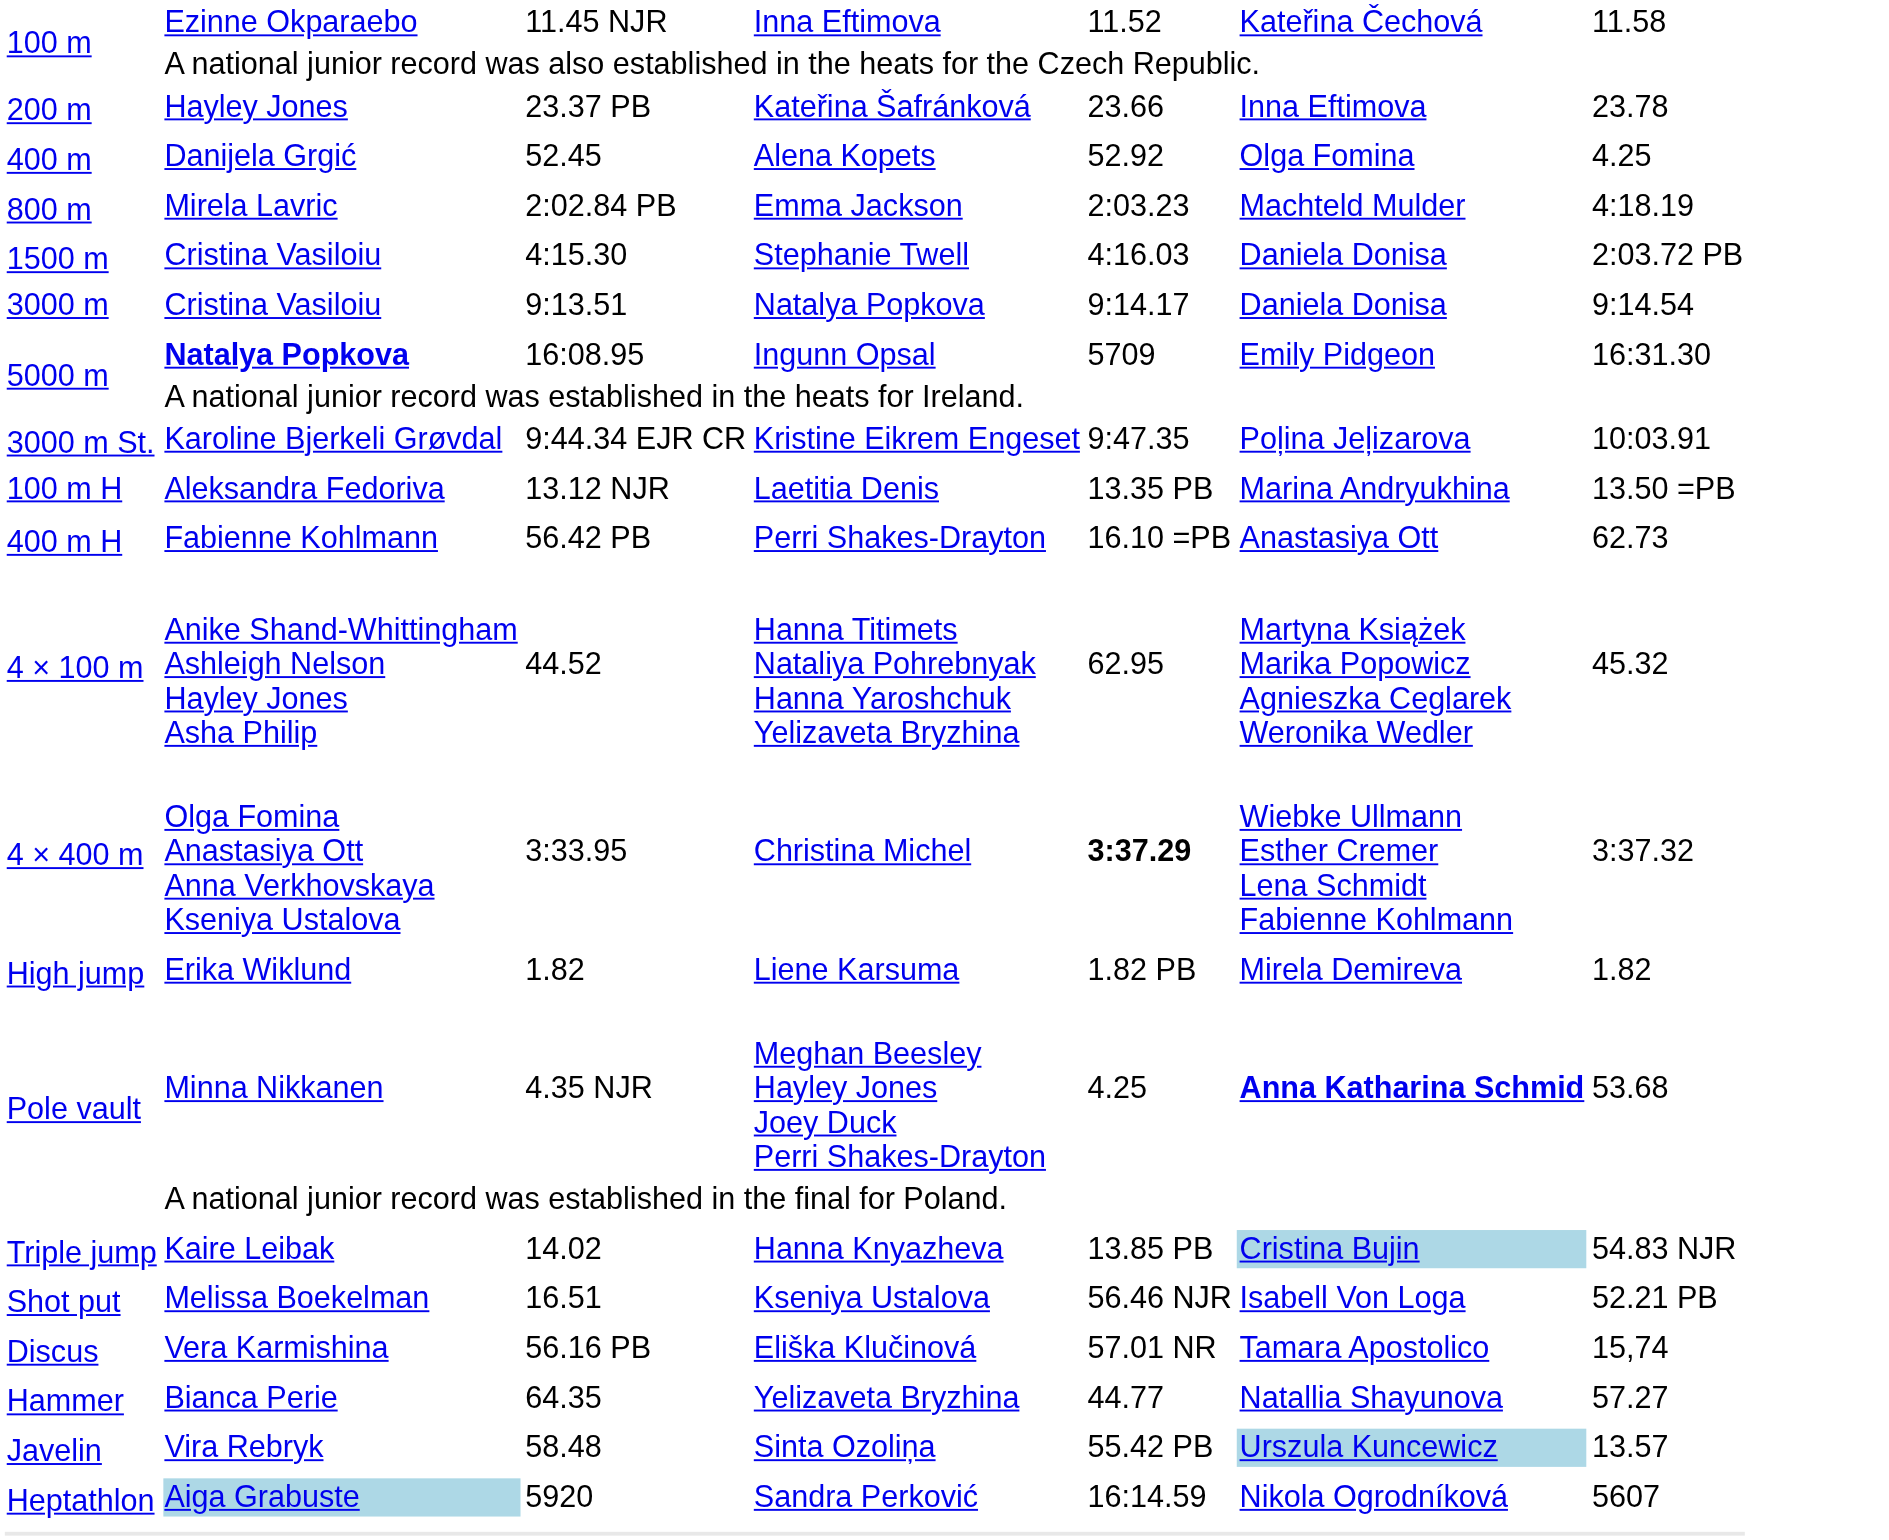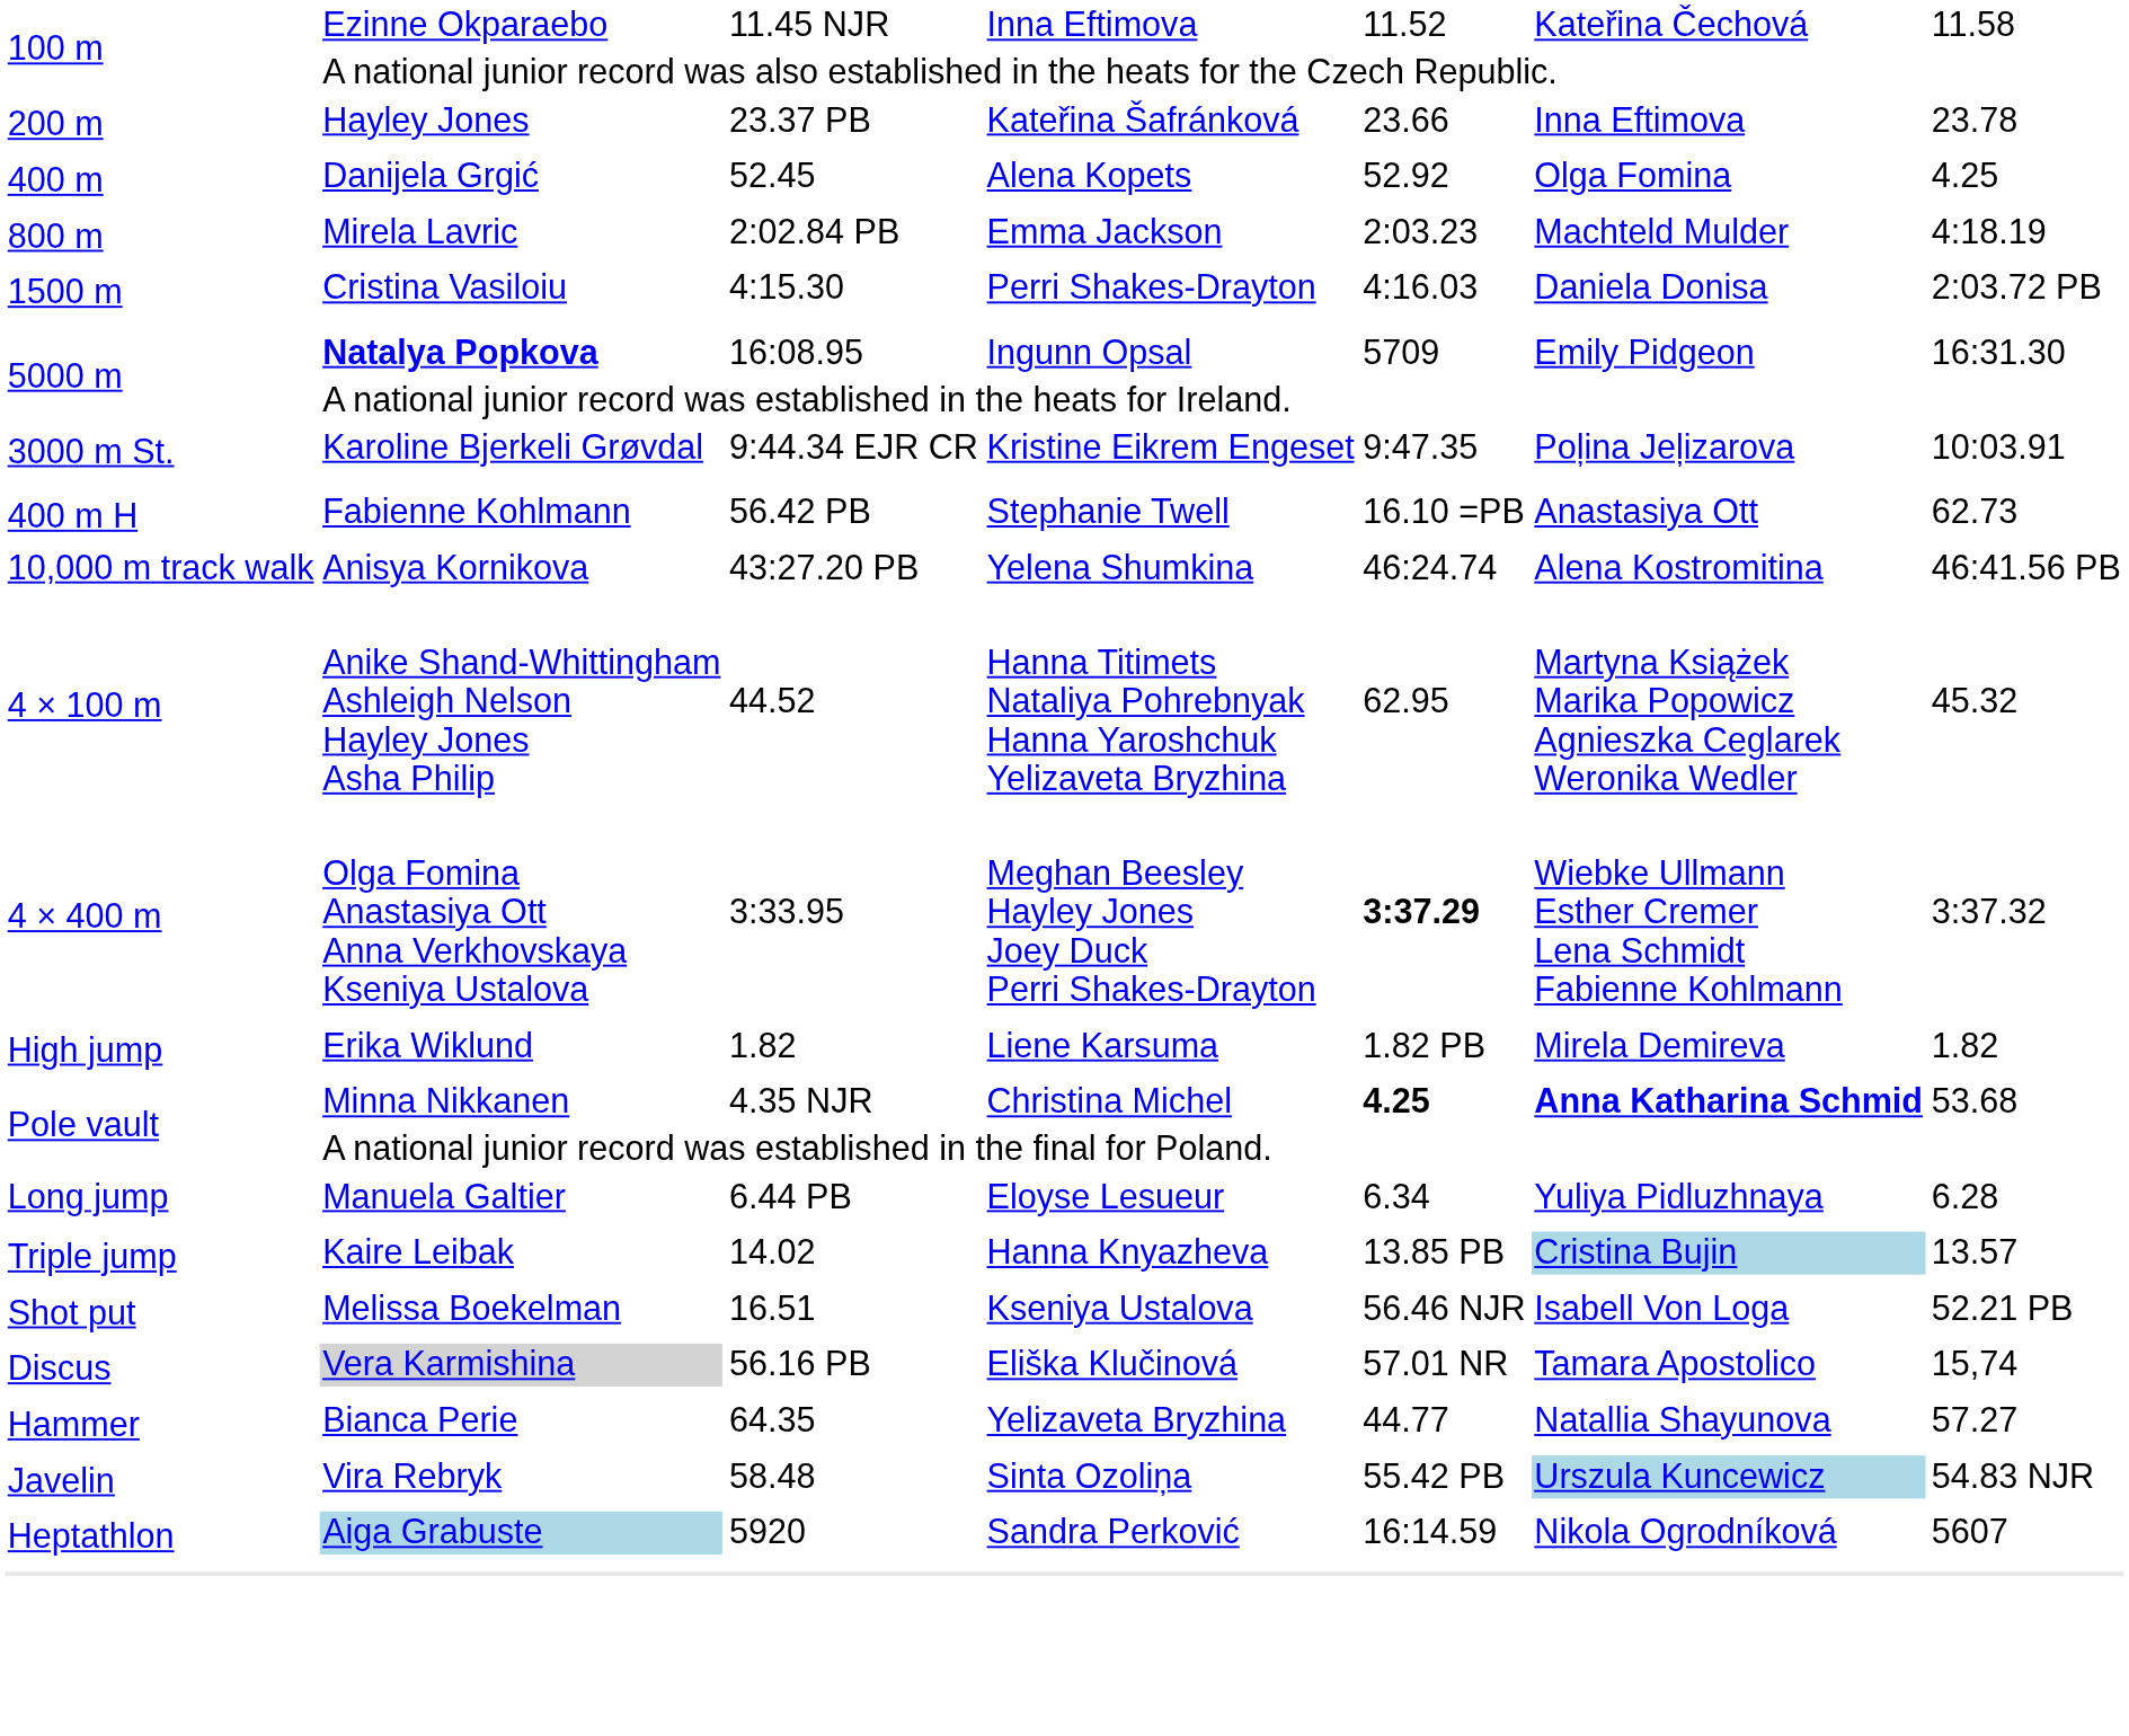4:15.30 | column 4: Stephanie Twell -> Perri Shakes-Drayton
- row: 3000 m | Cristina Vasiloiu | 9:13.51 | Natalya Popkova | 9:14.17 | Daniela Donisa | 9:14.54
- row: 100 m H | Aleksandra Fedoriva | 13.12 NJR | Laetitia Denis | 13.35 PB | Marina Andryukhina | 13.50 =PB
56.42 PB | column 4: Perri Shakes-Drayton -> Stephanie Twell
+ row: 10,000 m track walk | Anisya Kornikova | 43:27.20 PB | Yelena Shumkina | 46:24.74 | Alena Kostromitina | 46:41.56 PB
3:33.95 | column 4: Christina Michel -> Meghan Beesley Hayley Jones Joey Duck Perri Shakes-Drayton
4.35 NJR | column 4: Meghan Beesley Hayley Jones Joey Duck Perri Shakes-Drayton -> Christina Michel
4.35 NJR | column 5: normal -> bold
+ row: Long jump | Manuela Galtier | 6.44 PB | Eloyse Lesueur | 6.34 | Yuliya Pidluzhnaya | 6.28
14.02 | column 7: 54.83 NJR -> 13.57
56.16 PB | column 2: no background -> lightgrey background
58.48 | column 7: 13.57 -> 54.83 NJR
